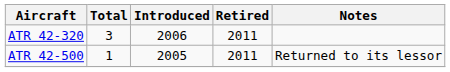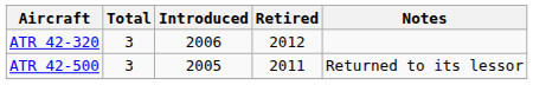ATR 42-320 | Retired: 2011 -> 2012
ATR 42-500 | Total: 1 -> 3
